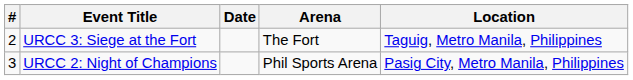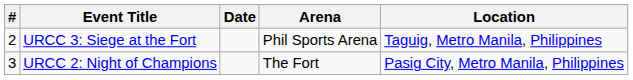URCC 3: Siege at the Fort | Arena: The Fort -> Phil Sports Arena
URCC 2: Night of Champions | Arena: Phil Sports Arena -> The Fort
